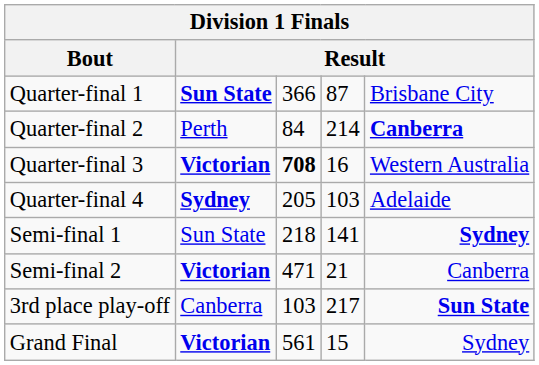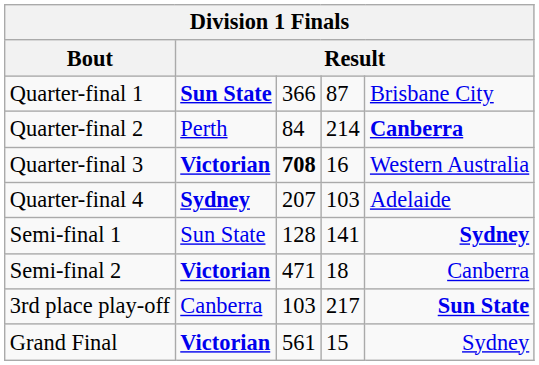Quarter-final 4 | column 3: 205 -> 207
Semi-final 1 | column 3: 218 -> 128
Semi-final 2 | column 4: 21 -> 18
